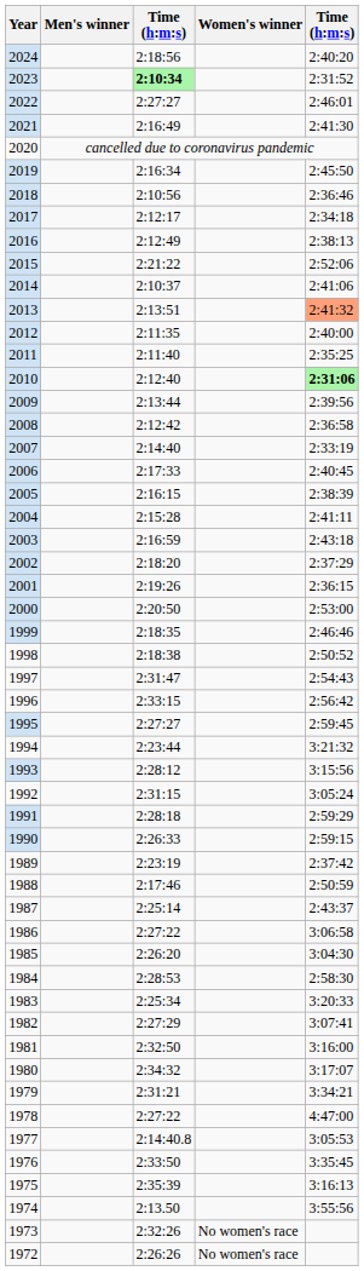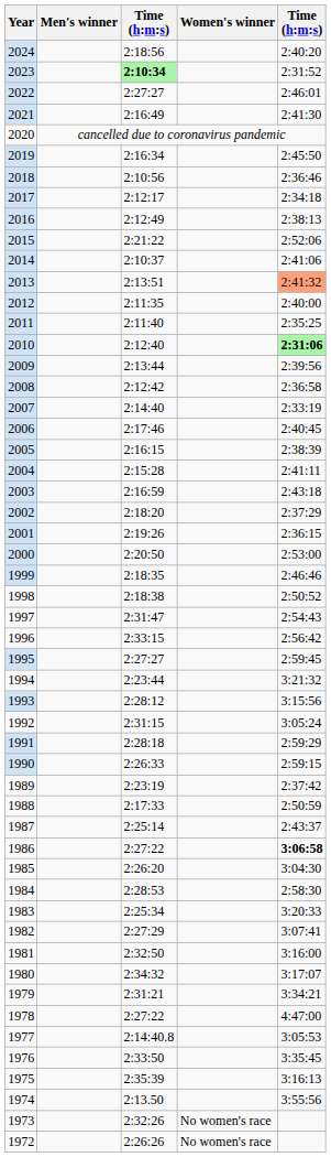2006 | column 3: 2:17:33 -> 2:17:46
1988 | column 3: 2:17:46 -> 2:17:33
1986 | column 5: normal -> bold
